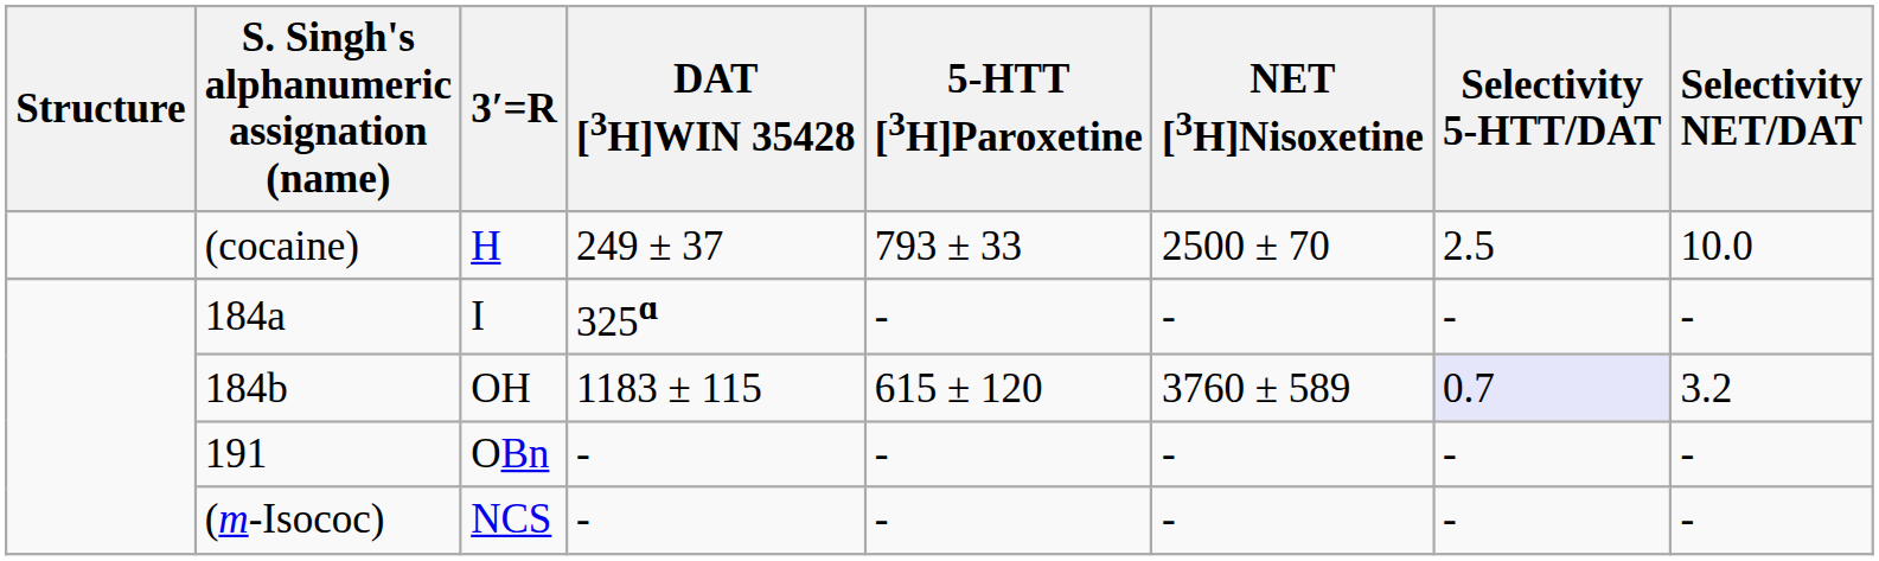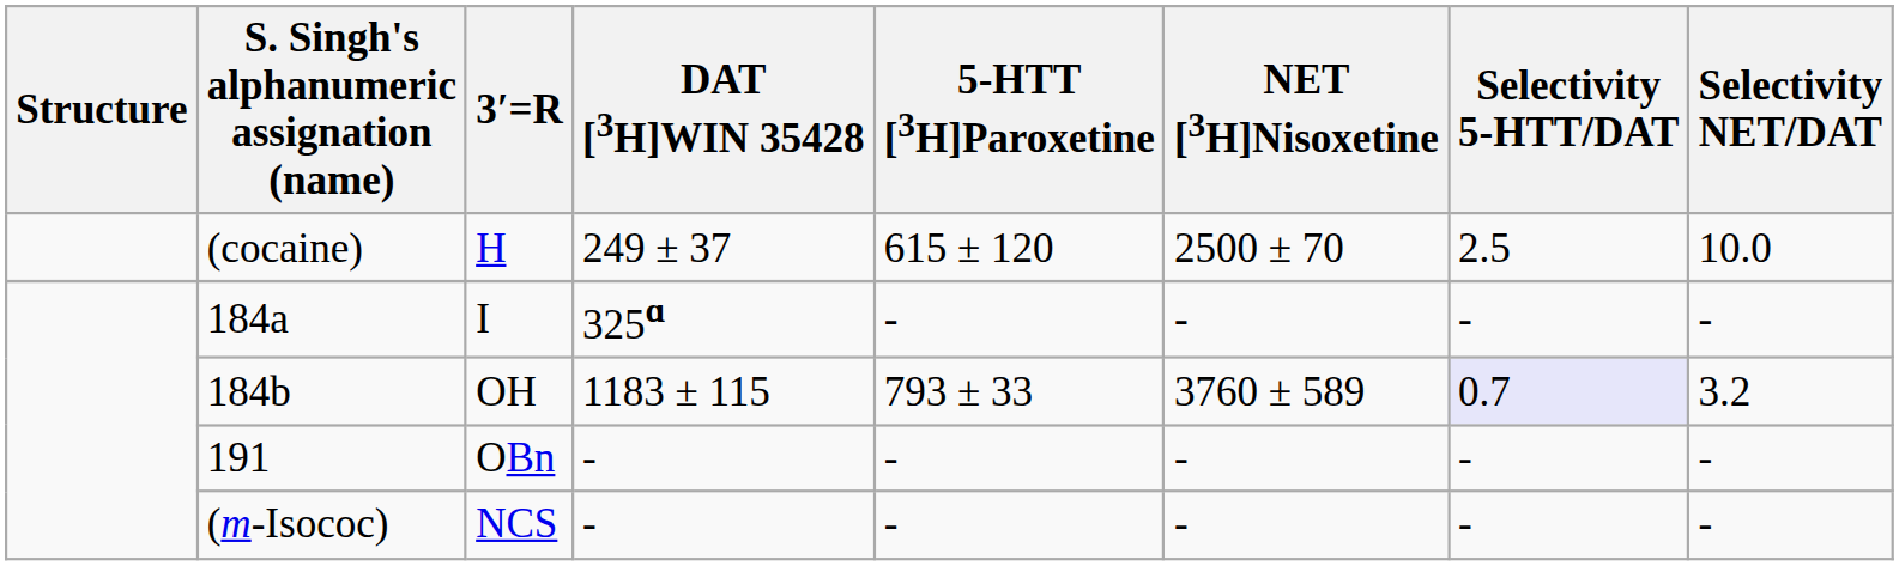H | 5-HTT [3H]Paroxetine: 793 ± 33 -> 615 ± 120
OH | 5-HTT [3H]Paroxetine: 615 ± 120 -> 793 ± 33
